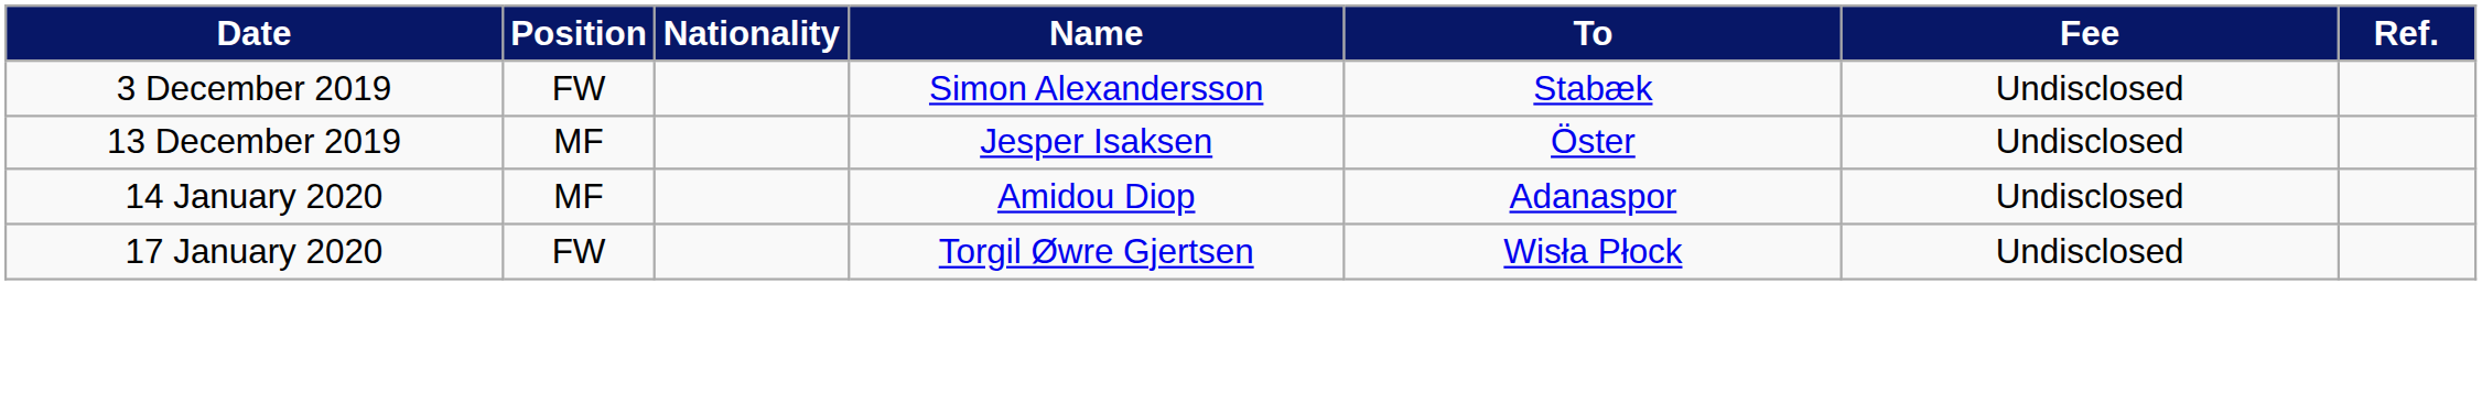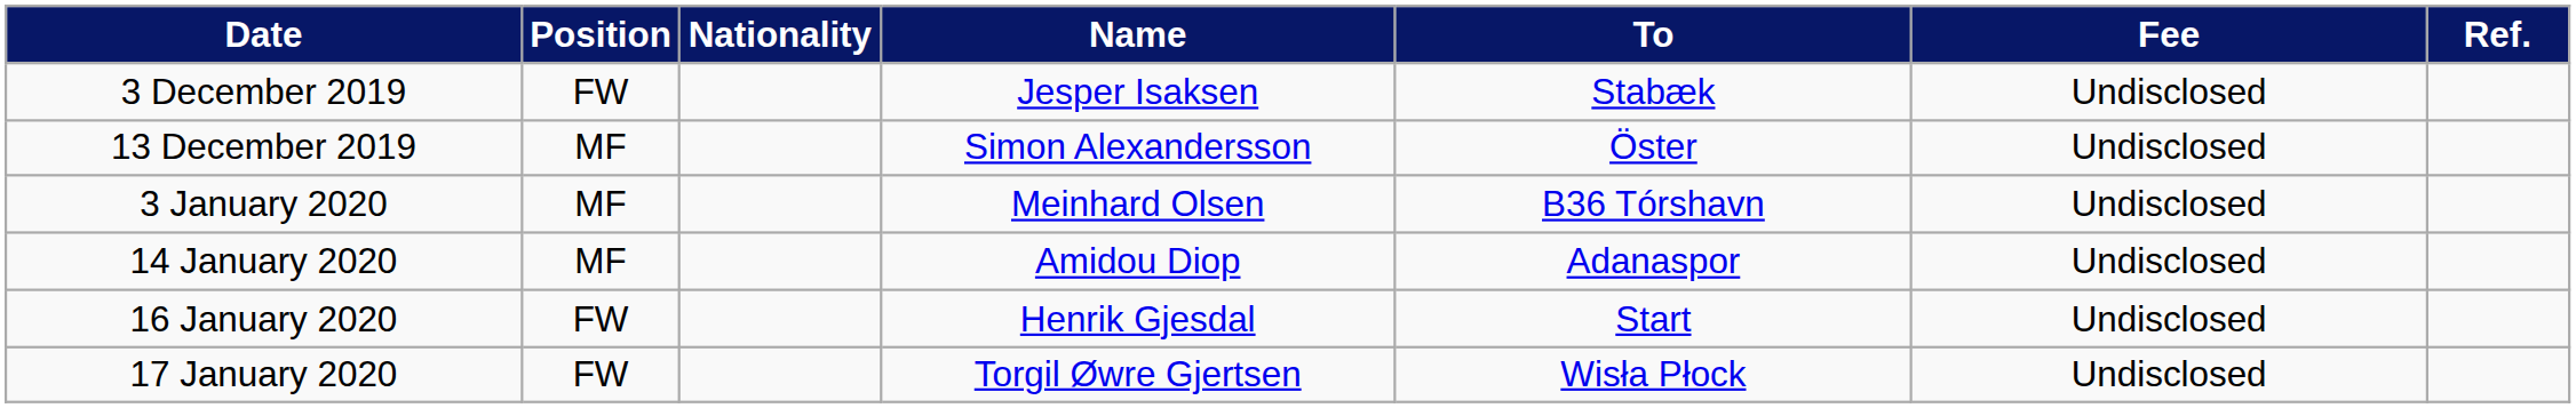3 December 2019 | Name: Simon Alexandersson -> Jesper Isaksen
13 December 2019 | Name: Jesper Isaksen -> Simon Alexandersson
+ row: 3 January 2020 | MF | Meinhard Olsen | B36 Tórshavn | Undisclosed
+ row: 16 January 2020 | FW | Henrik Gjesdal | Start | Undisclosed
